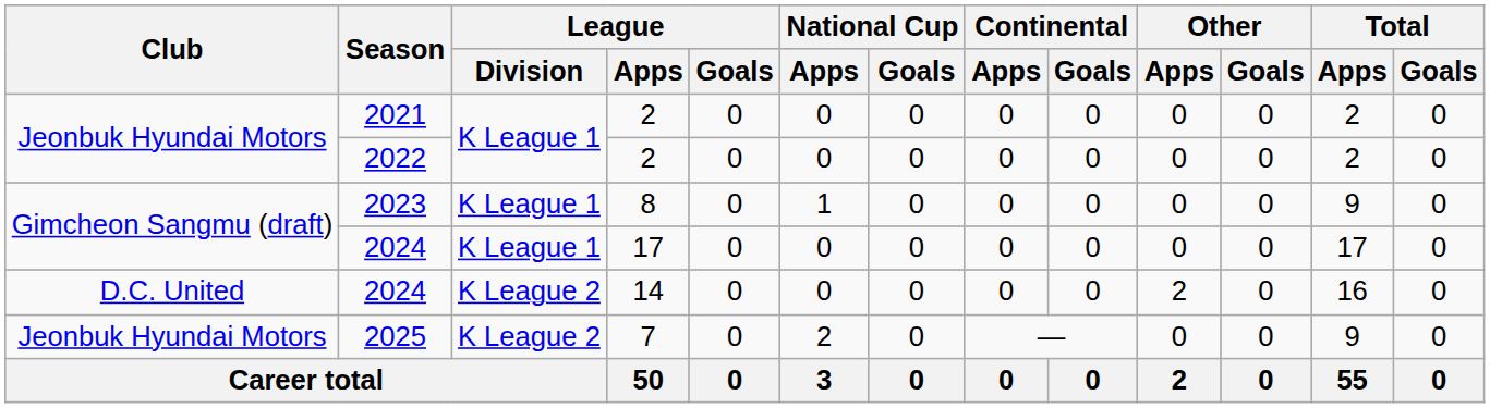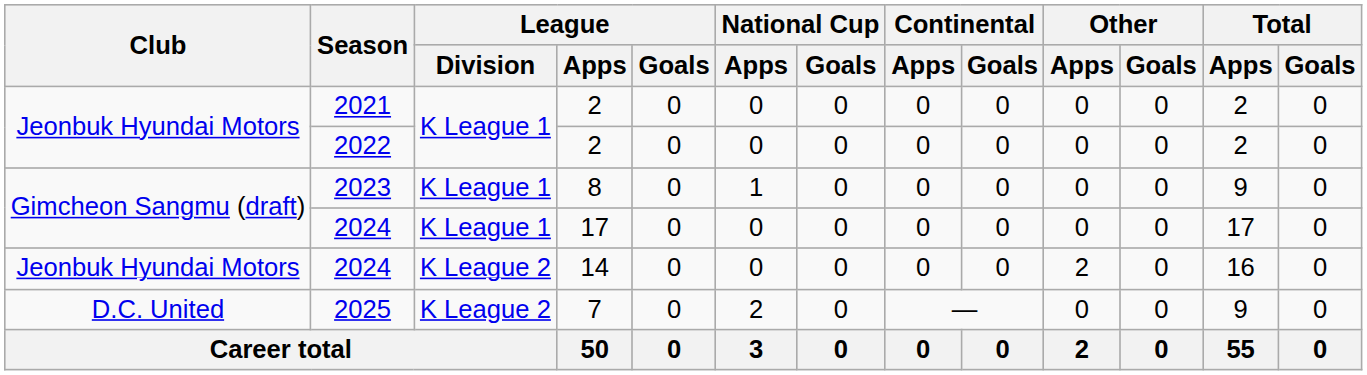2024 / 14 | Club: D.C. United -> Jeonbuk Hyundai Motors
2025 | Club: Jeonbuk Hyundai Motors -> D.C. United
